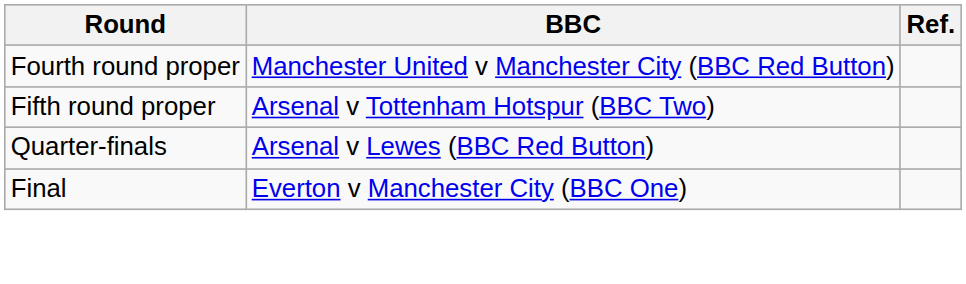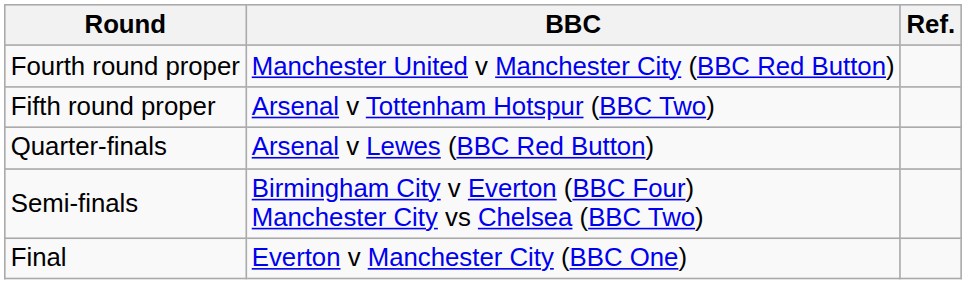+ row: Semi-finals | Birmingham City v Everton (BBC Four) Manchester City vs Chelsea (BBC Two)
